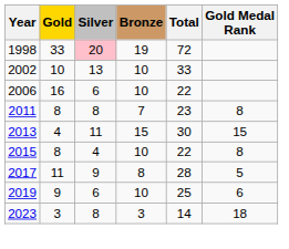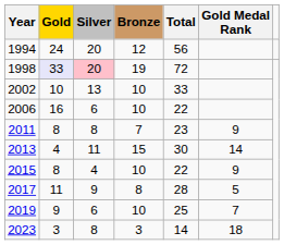+ row: 1994 | 24 | 20 | 12 | 56
1998 | Gold: no background -> lavender background
2011 | Gold Medal Rank: 8 -> 9
2013 | Gold Medal Rank: 15 -> 14
2015 | Gold Medal Rank: 8 -> 9
2019 | Gold Medal Rank: 6 -> 7
